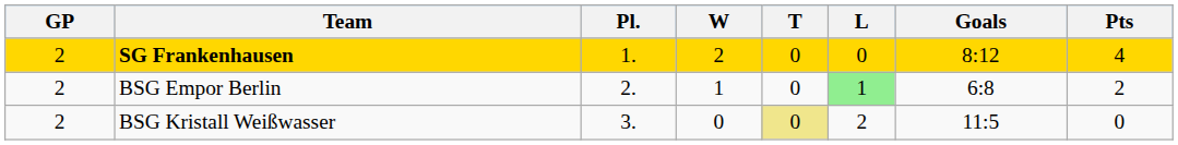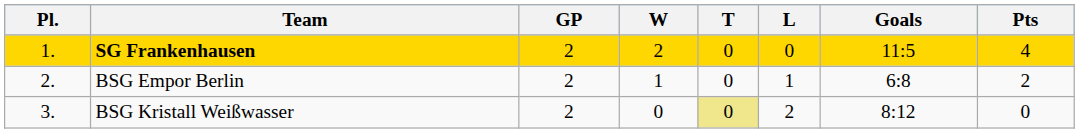columns swapped: Pl. <-> GP
SG Frankenhausen | Goals: 8:12 -> 11:5
BSG Empor Berlin | L: lightgreen background -> no background
BSG Kristall Weißwasser | Goals: 11:5 -> 8:12
